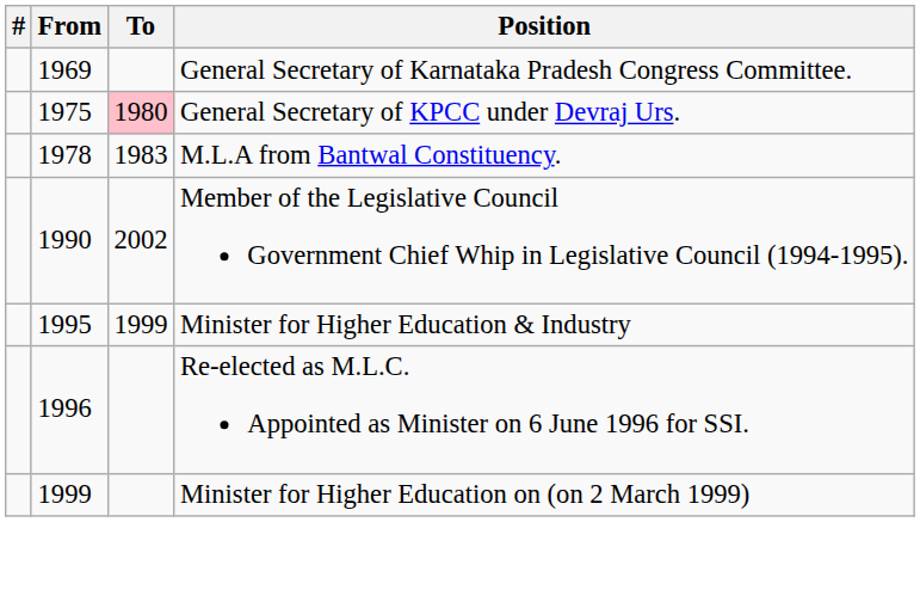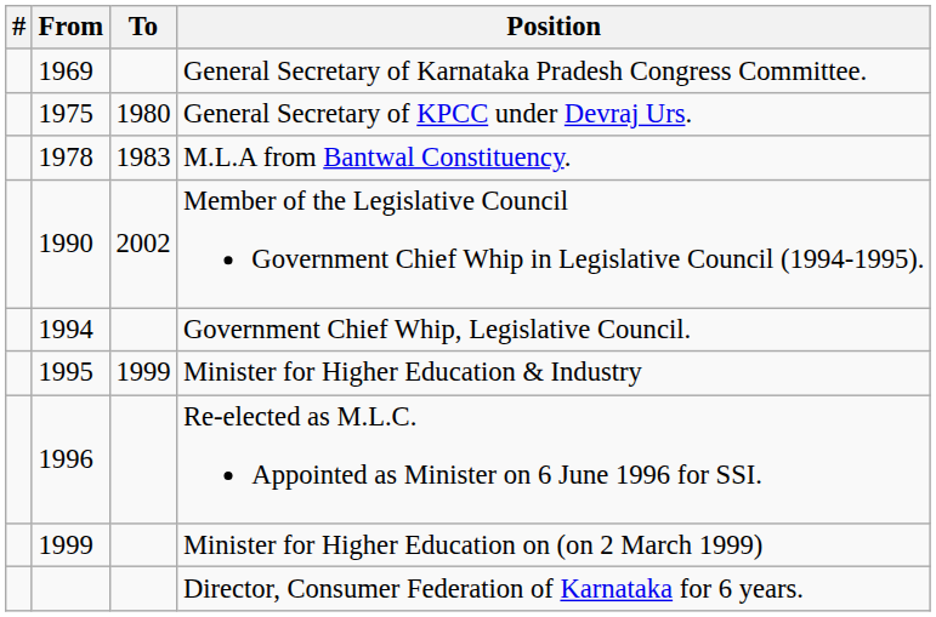General Secretary of KPCC under Devraj Urs. | To: pink background -> no background
+ row: 1994 | Government Chief Whip, Legislative Council.
+ row: Director, Consumer Federation of Karnataka for 6 years.
